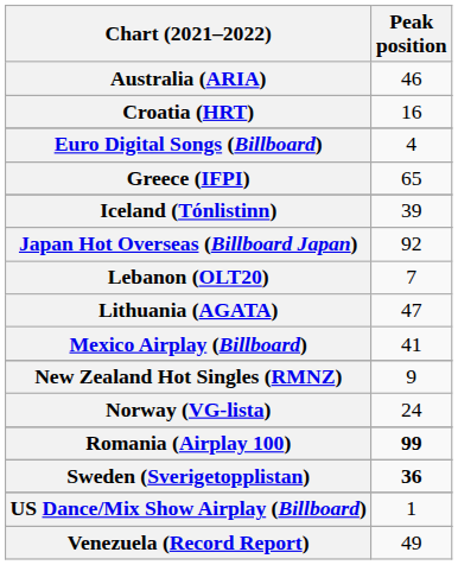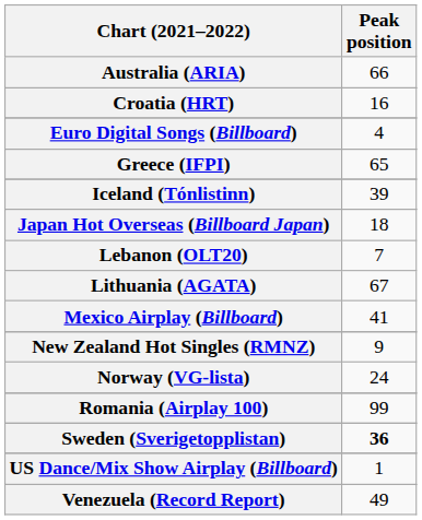Australia (ARIA) | Peak position: 46 -> 66
Japan Hot Overseas (Billboard Japan) | Peak position: 92 -> 18
Lithuania (AGATA) | Peak position: 47 -> 67
Romania (Airplay 100) | Peak position: bold -> normal
